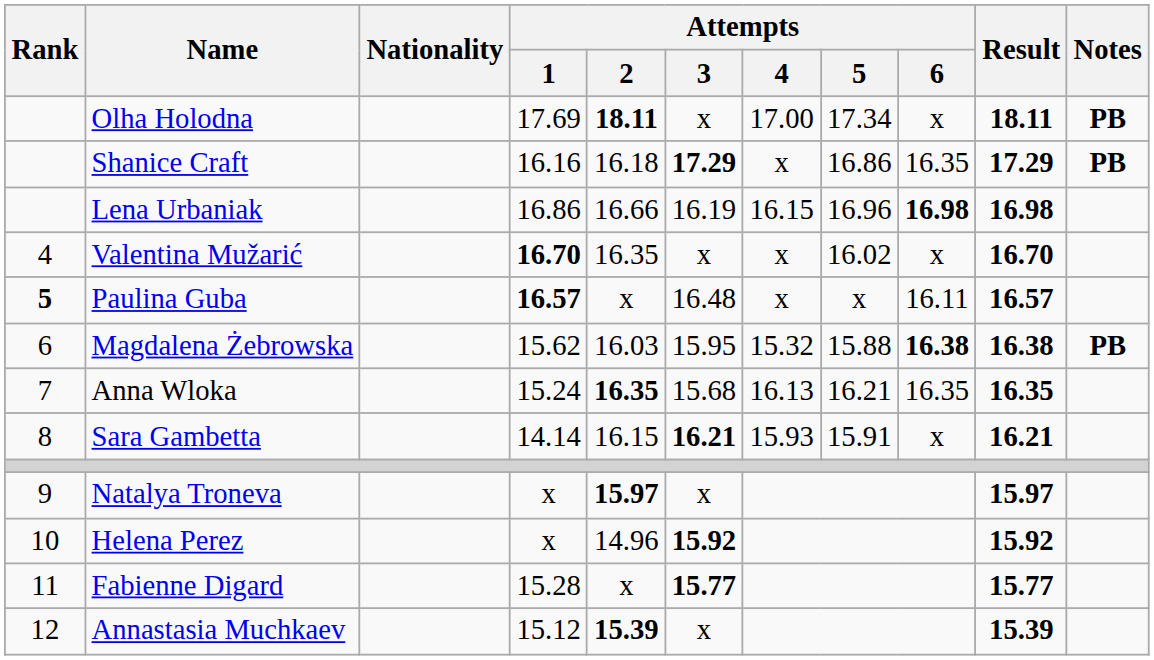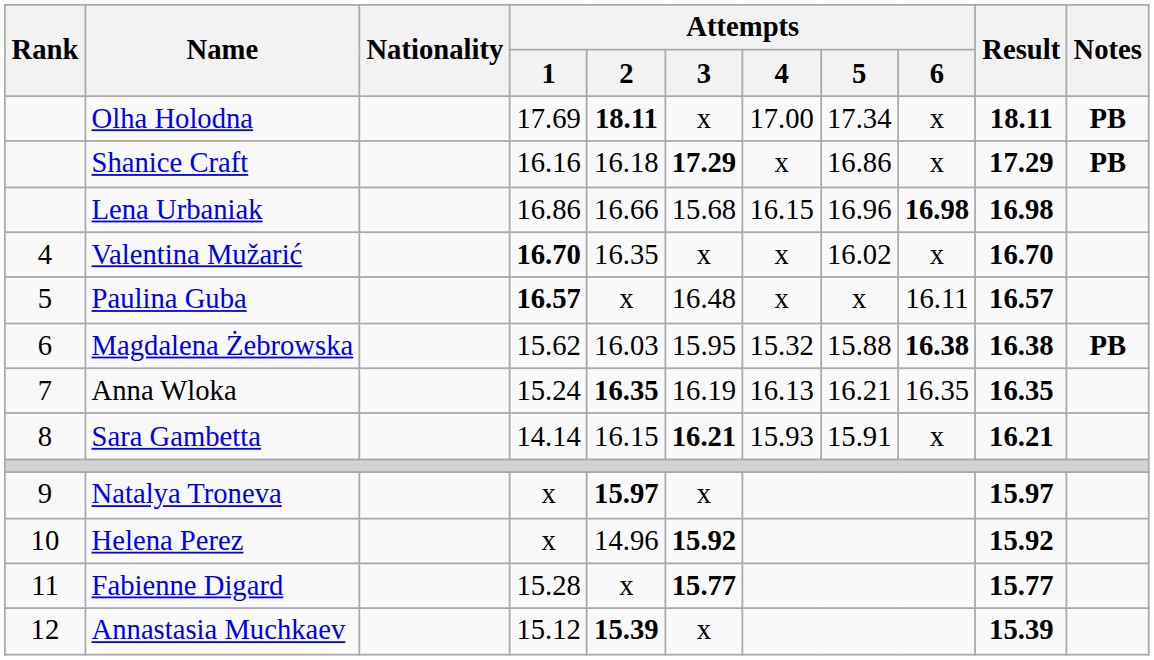Shanice Craft | Attempts / 6: 16.35 -> x
Lena Urbaniak | Attempts / 3: 16.19 -> 15.68
Paulina Guba | Rank: bold -> normal
Anna Wloka | Attempts / 3: 15.68 -> 16.19
